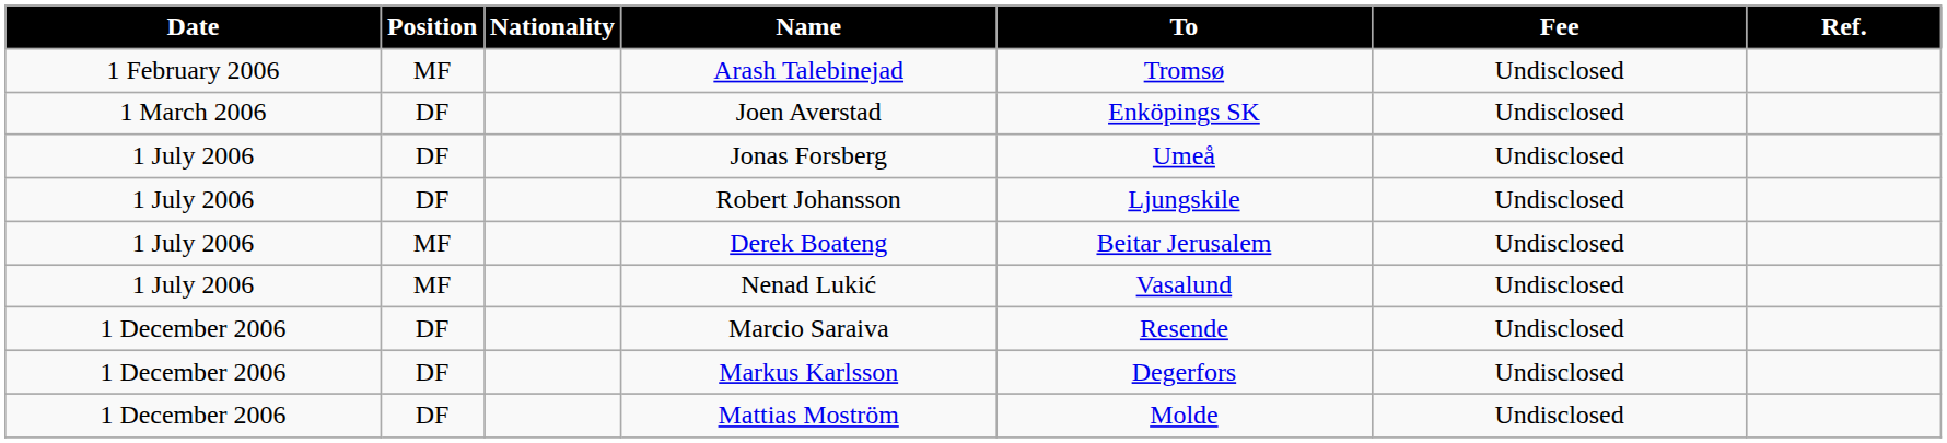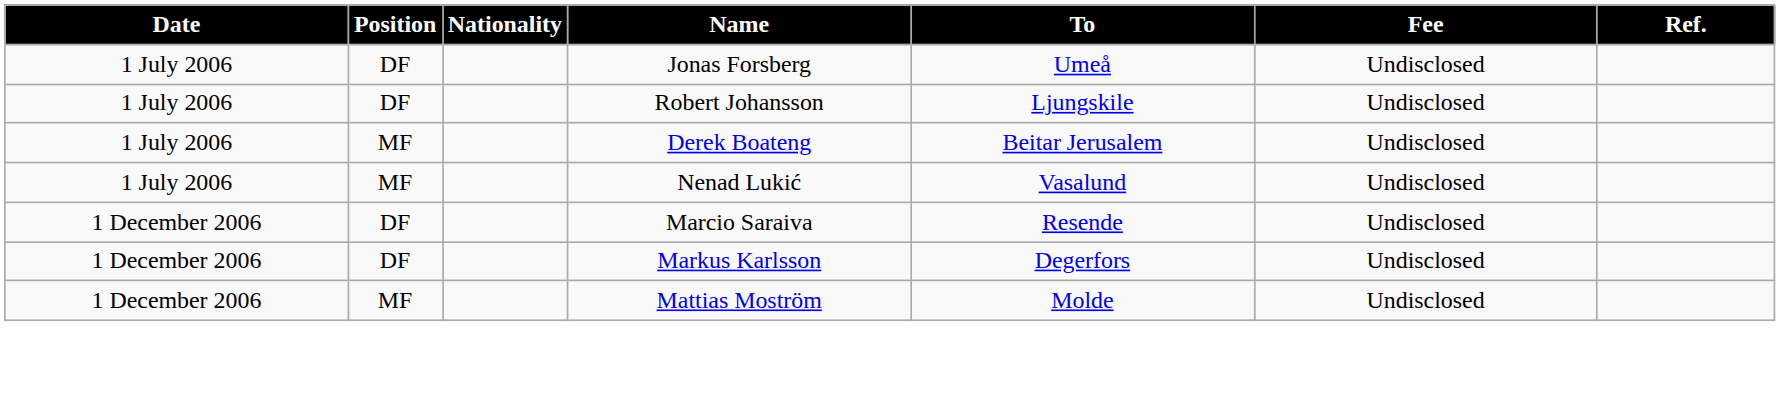- row: 1 February 2006 | MF | Arash Talebinejad | Tromsø | Undisclosed
- row: 1 March 2006 | DF | Joen Averstad | Enköpings SK | Undisclosed
Mattias Moström | Position: DF -> MF
